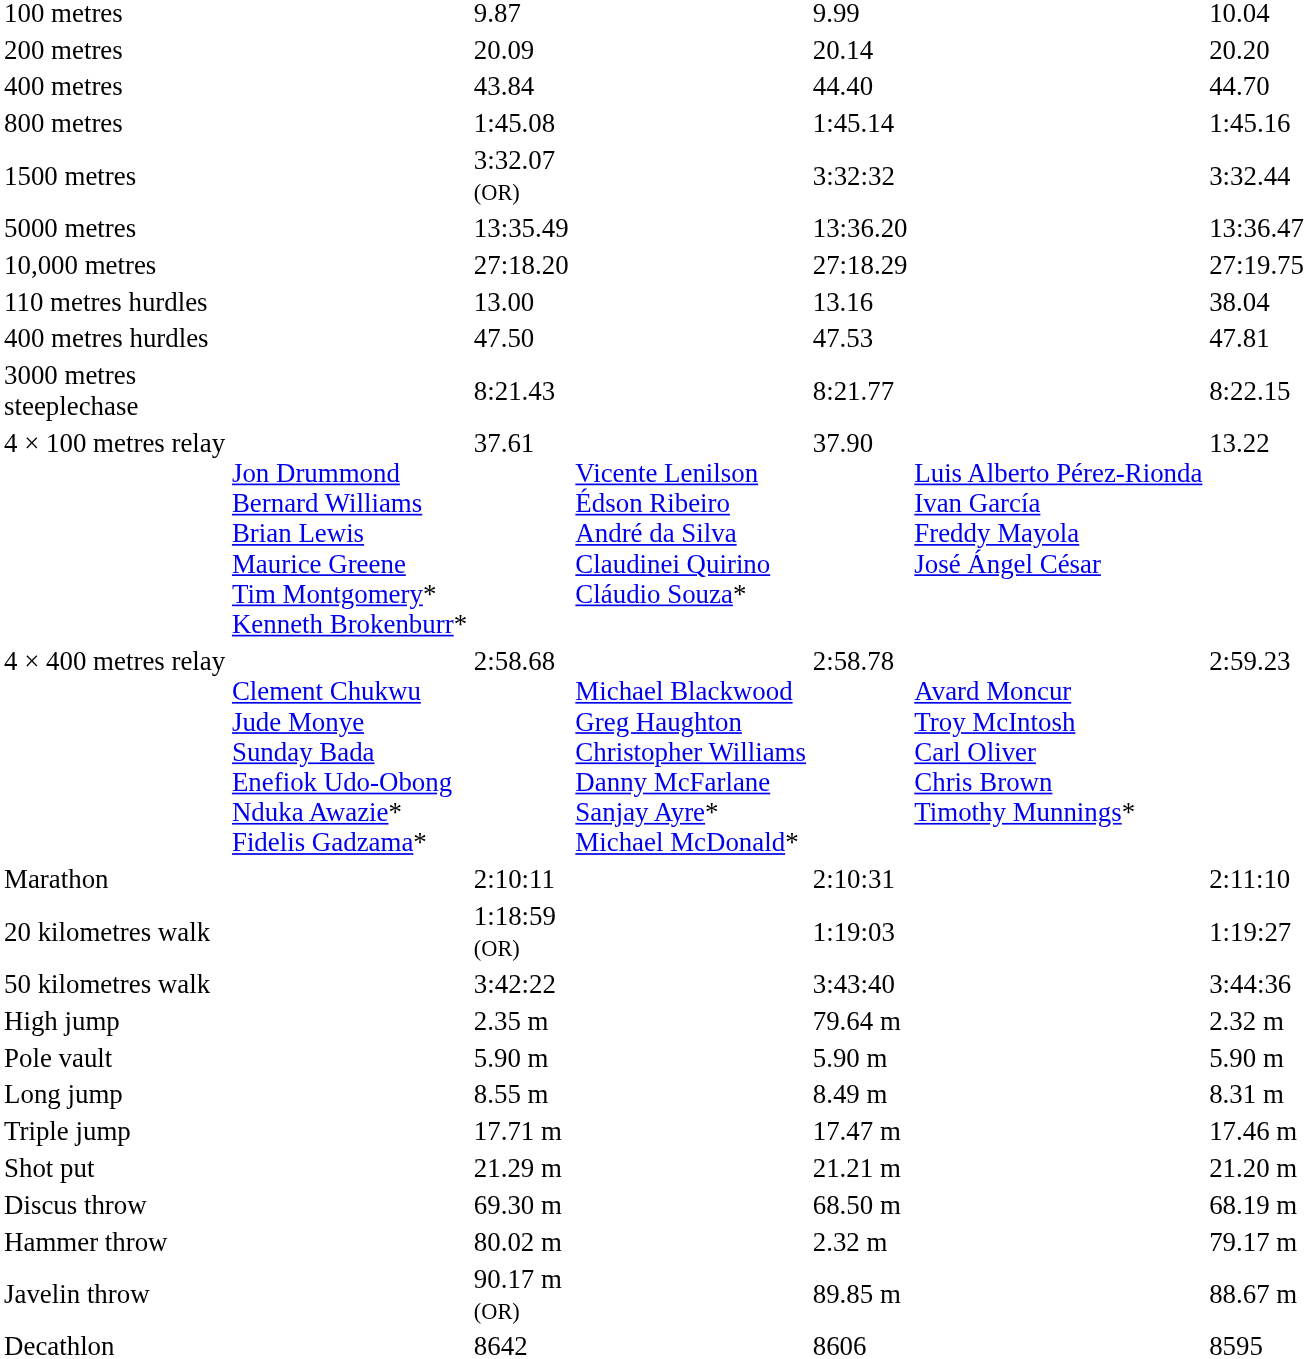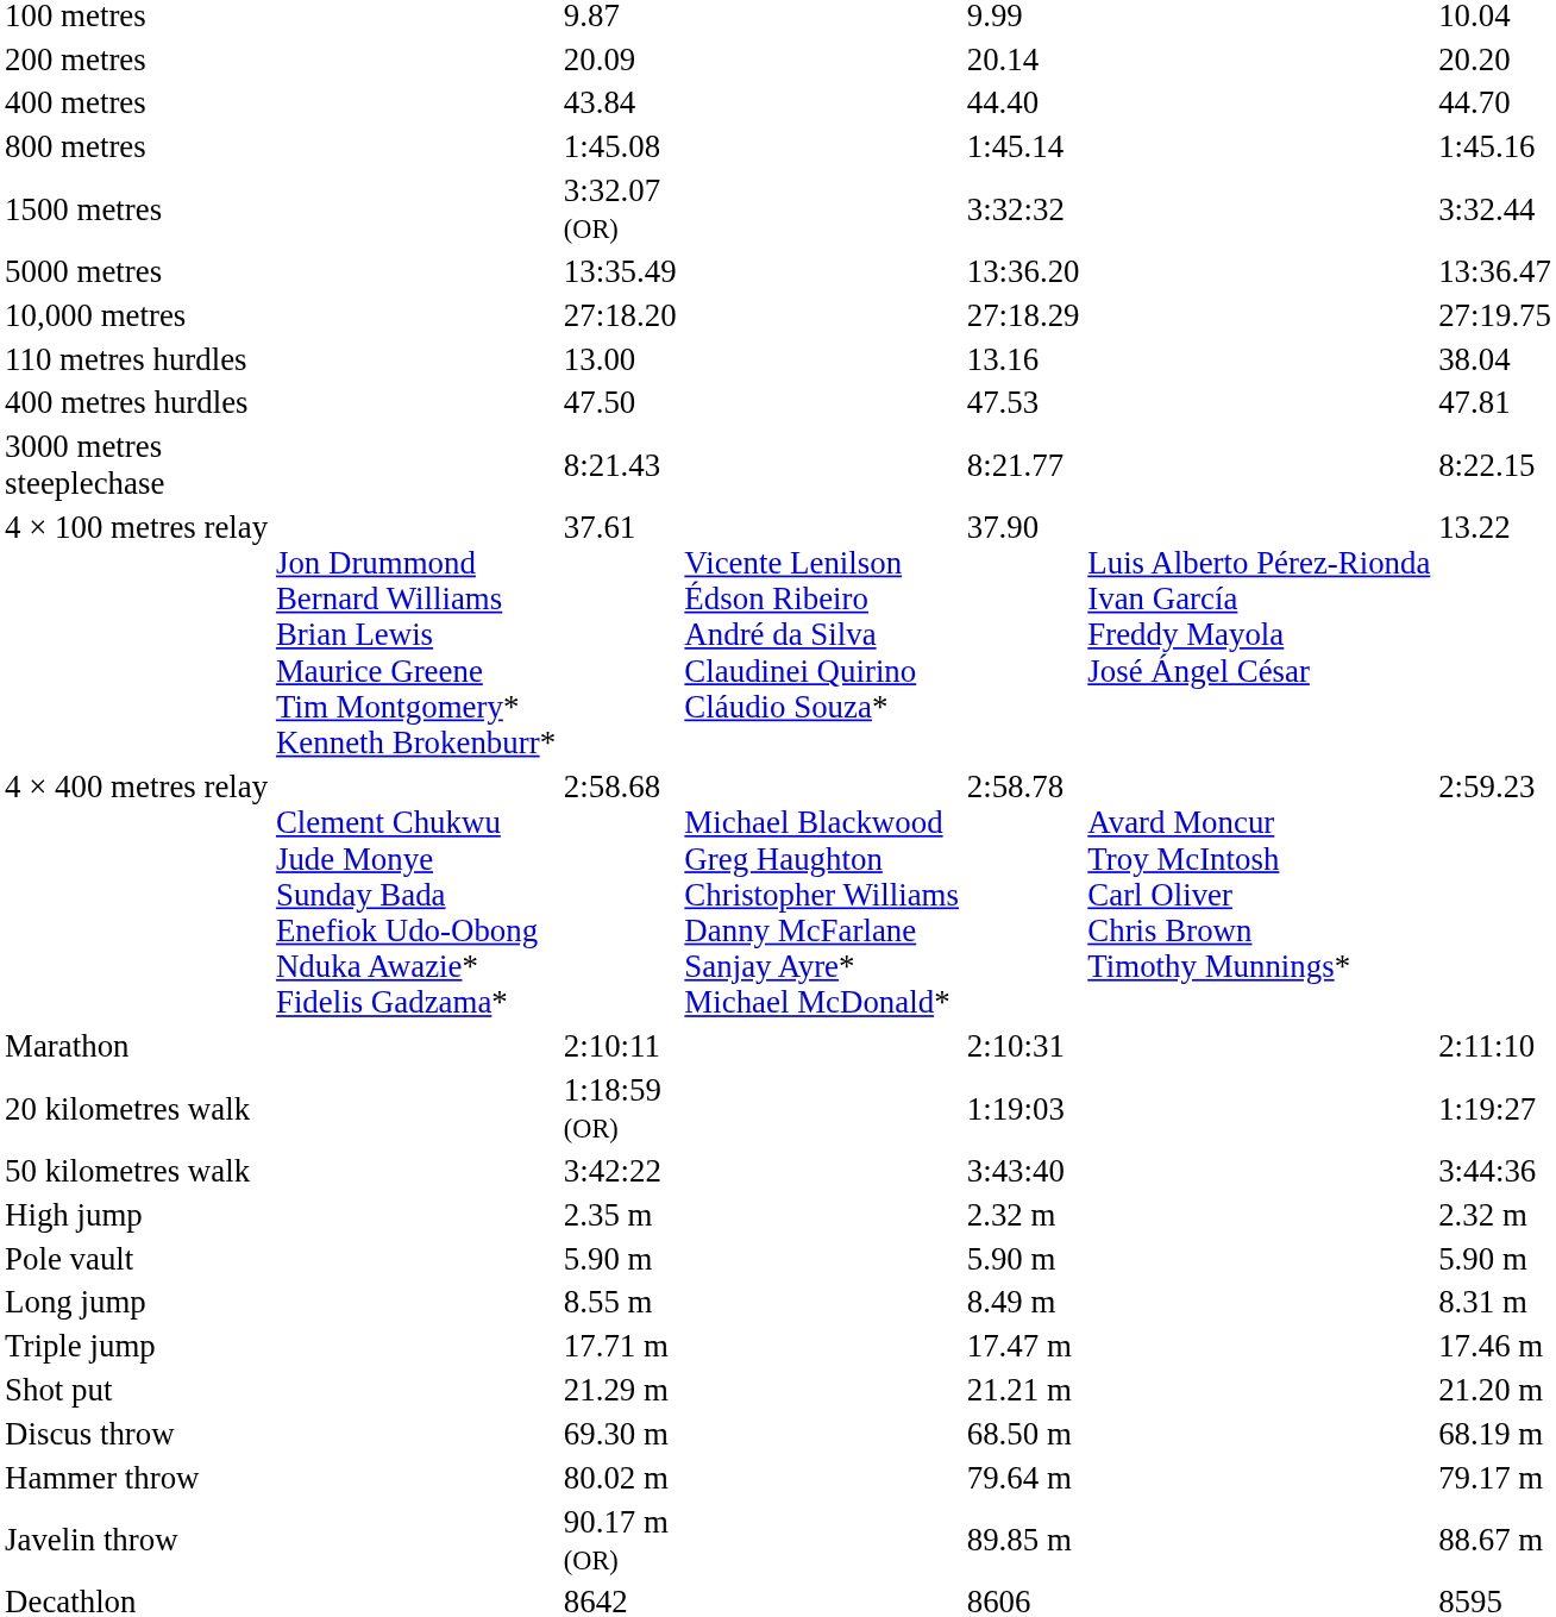High jump | column 5: 79.64 m -> 2.32 m
Hammer throw | column 5: 2.32 m -> 79.64 m
